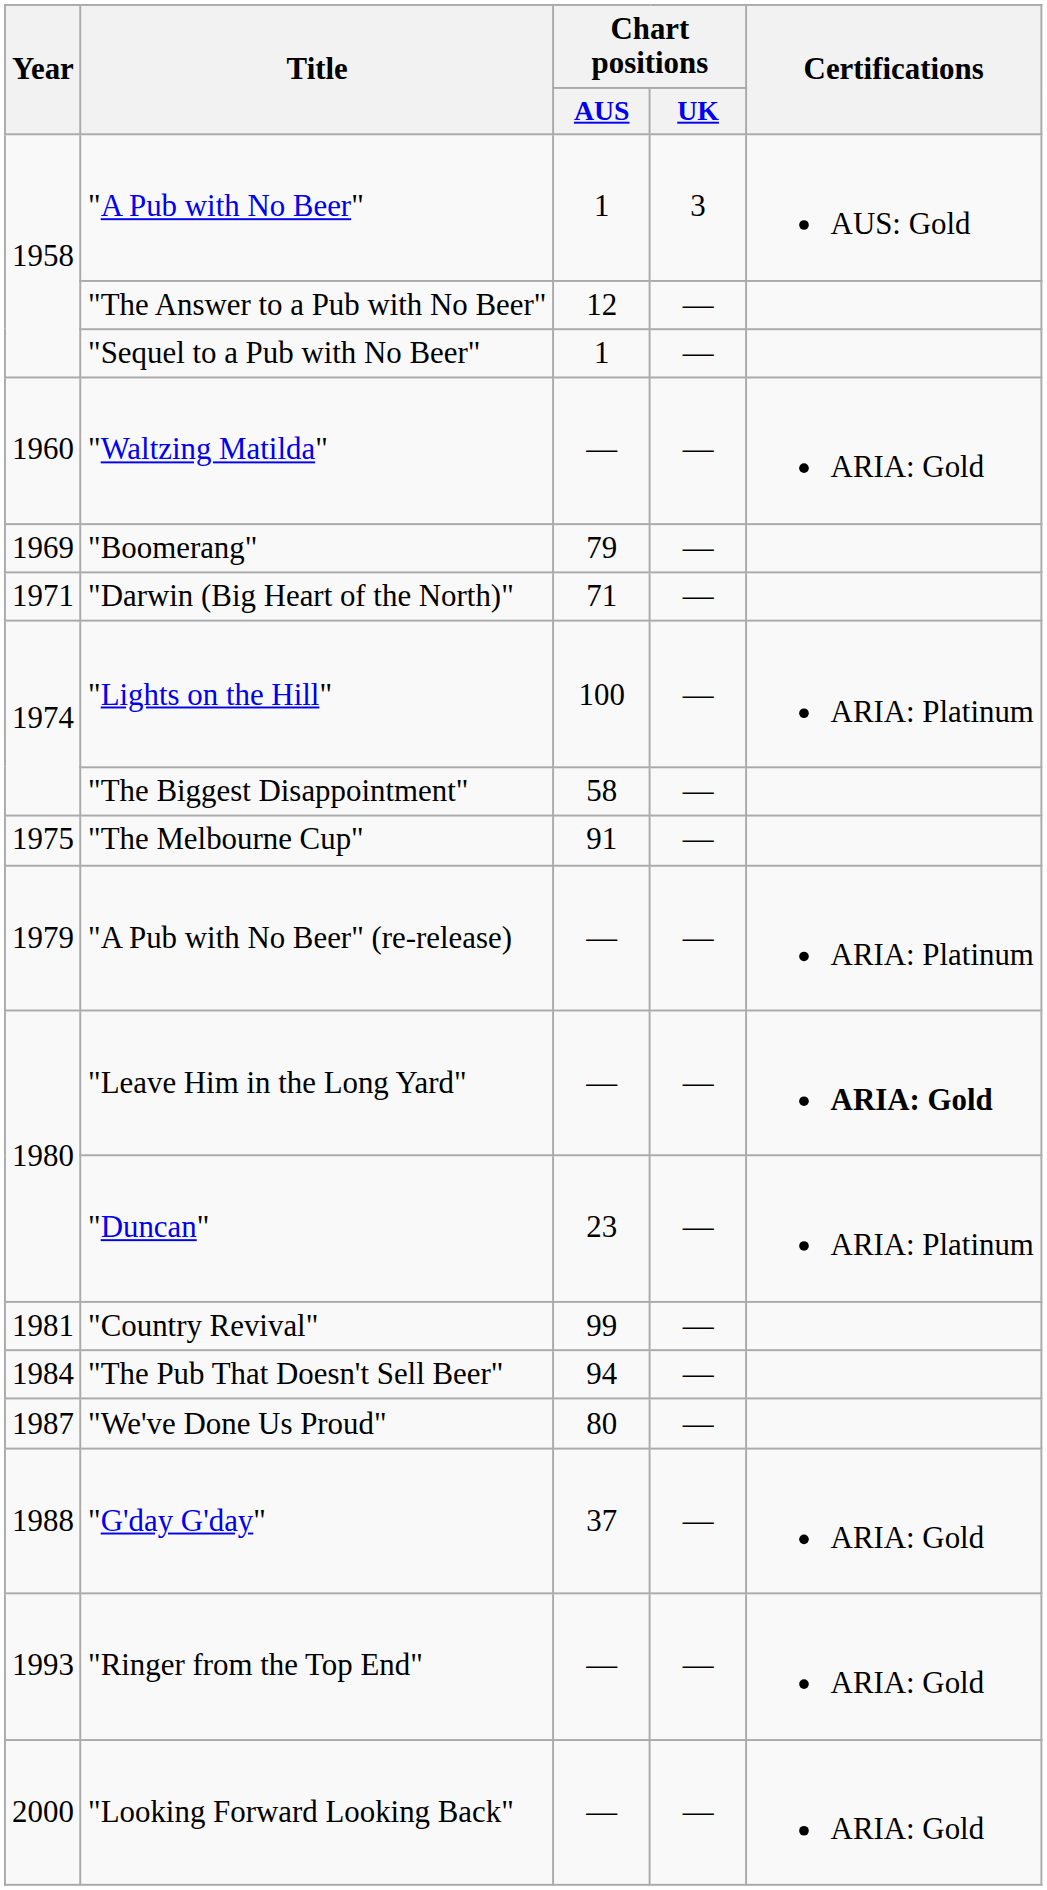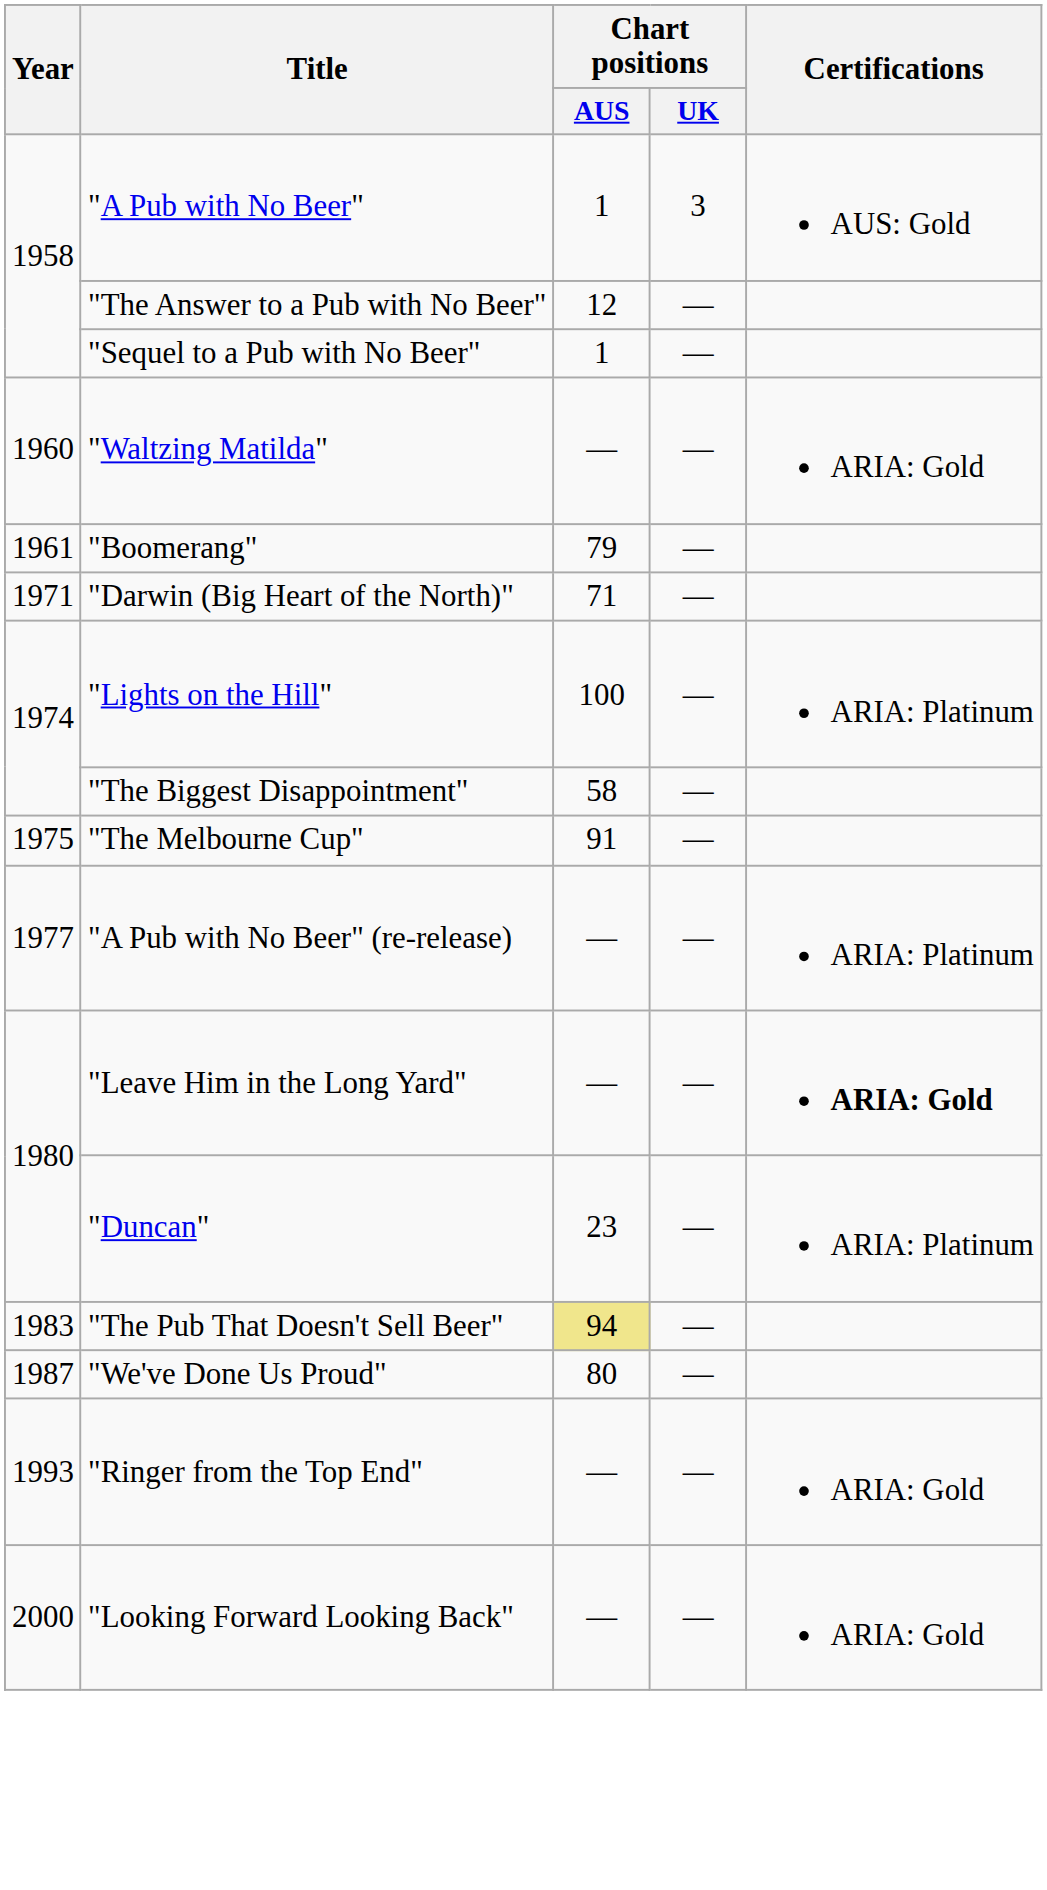"Boomerang" | Year: 1969 -> 1961
"A Pub with No Beer" (re-release) | Year: 1979 -> 1977
- row: 1981 | "Country Revival" | 99 | —
"The Pub That Doesn't Sell Beer" | Year: 1984 -> 1983
"The Pub That Doesn't Sell Beer" | Chart positions / AUS: no background -> khaki background
- row: 1988 | "G'day G'day" | 37 | — | ARIA: Gold
